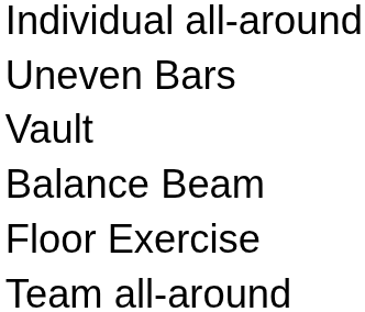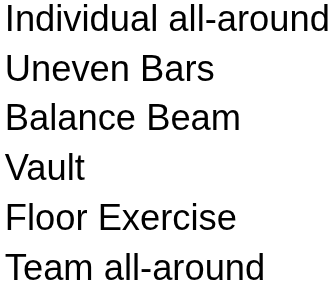rows swapped: Balance Beam <-> Vault
